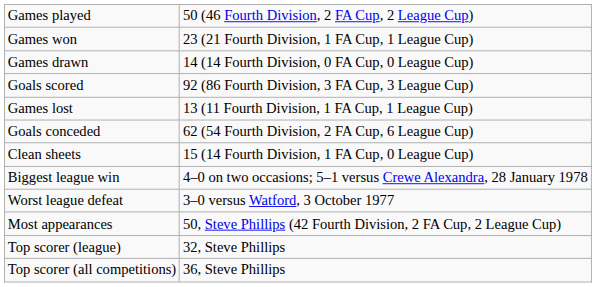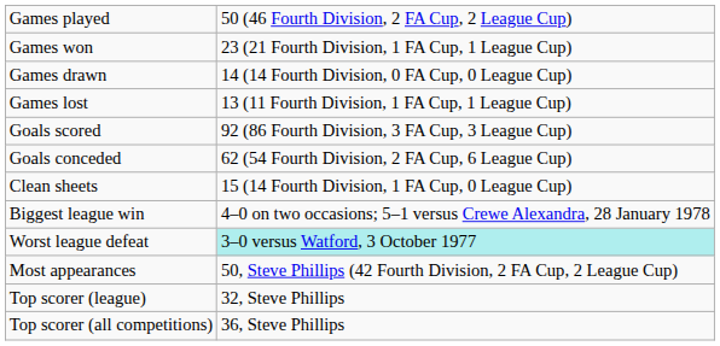rows swapped: Games lost <-> Goals scored
Worst league defeat | column 2: no background -> paleturquoise background
